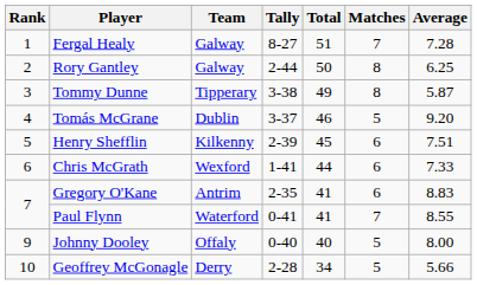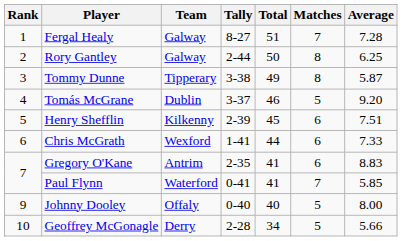Paul Flynn | Average: 8.55 -> 5.85
